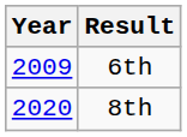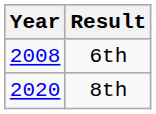6th | Year: 2009 -> 2008
